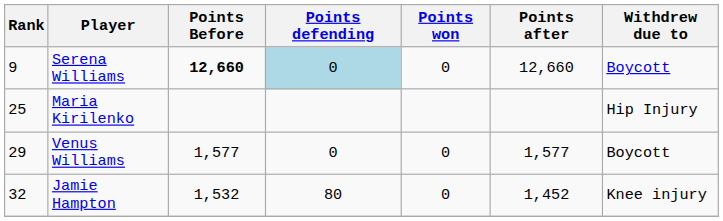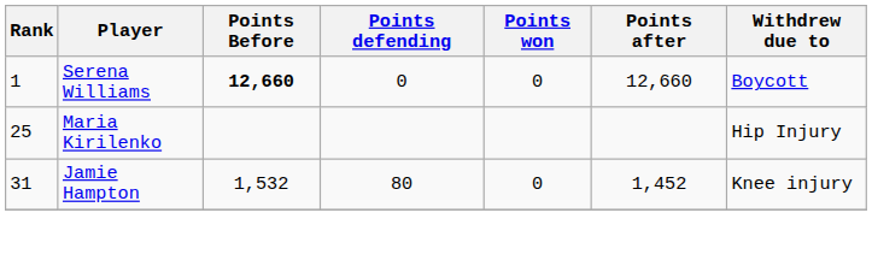Serena Williams | Rank: 9 -> 1
Serena Williams | Points defending: lightblue background -> no background
- row: 29 | Venus Williams | 1,577 | 0 | 0 | 1,577 | Boycott
Jamie Hampton | Rank: 32 -> 31
